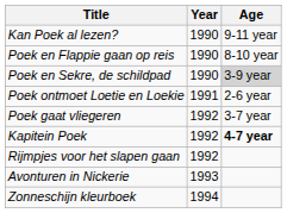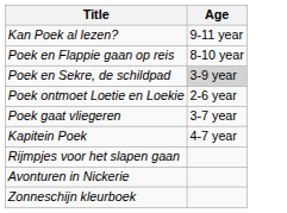- column: Year | 1990 | 1990 | 1990 | 1991 | 1992 | 1992 | 1992 | 1993 | 1994
Kapitein Poek | Age: bold -> normal
